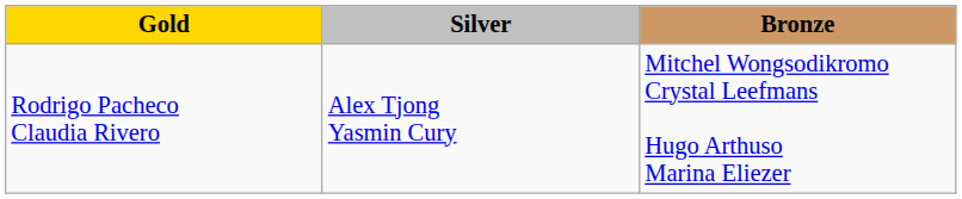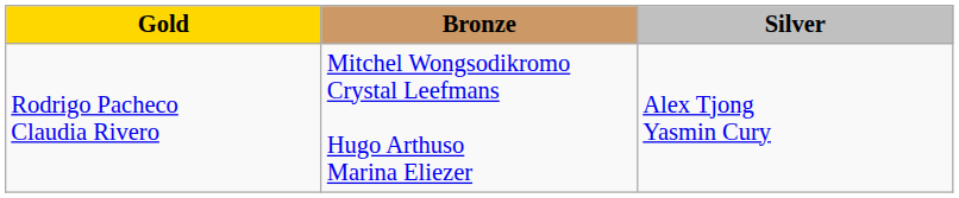columns swapped: Silver <-> Bronze
